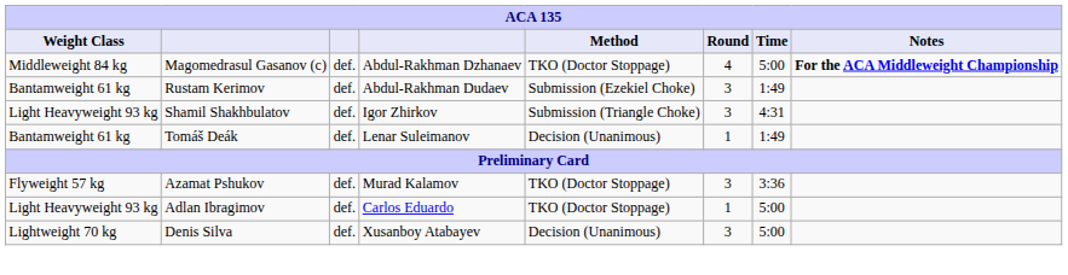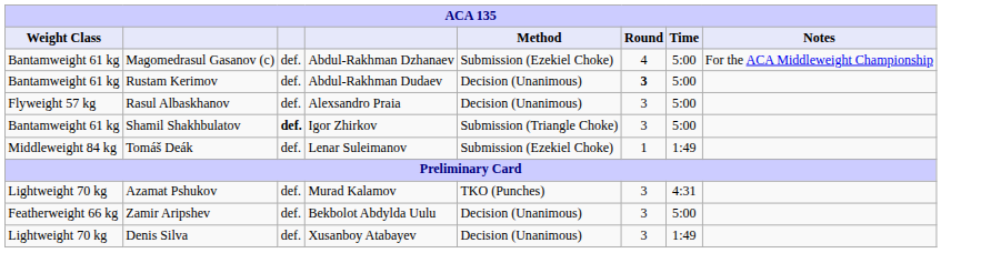Magomedrasul Gasanov (c) | Weight Class: Middleweight 84 kg -> Bantamweight 61 kg
Magomedrasul Gasanov (c) | Method: TKO (Doctor Stoppage) -> Submission (Ezekiel Choke)
Magomedrasul Gasanov (c) | Notes: bold -> normal
Rustam Kerimov | Method: Submission (Ezekiel Choke) -> Decision (Unanimous)
Rustam Kerimov | Round: normal -> bold
Rustam Kerimov | Time: 1:49 -> 5:00
+ row: Flyweight 57 kg | Rasul Albaskhanov | def. | Alexsandro Praia | Decision (Unanimous) | 3 | 5:00
Shamil Shakhbulatov | Weight Class: Light Heavyweight 93 kg -> Bantamweight 61 kg
Shamil Shakhbulatov | column 3: normal -> bold
Shamil Shakhbulatov | Time: 4:31 -> 5:00
Tomáš Deák | Weight Class: Bantamweight 61 kg -> Middleweight 84 kg
Tomáš Deák | Method: Decision (Unanimous) -> Submission (Ezekiel Choke)
Azamat Pshukov | Weight Class: Flyweight 57 kg -> Lightweight 70 kg
Azamat Pshukov | Method: TKO (Doctor Stoppage) -> TKO (Punches)
Azamat Pshukov | Time: 3:36 -> 4:31
- row: Light Heavyweight 93 kg | Adlan Ibragimov | def. | Carlos Eduardo | TKO (Doctor Stoppage) | 1 | 5:00
+ row: Featherweight 66 kg | Zamir Aripshev | def. | Bekbolot Abdylda Uulu | Decision (Unanimous) | 3 | 5:00
Denis Silva | Time: 5:00 -> 1:49
